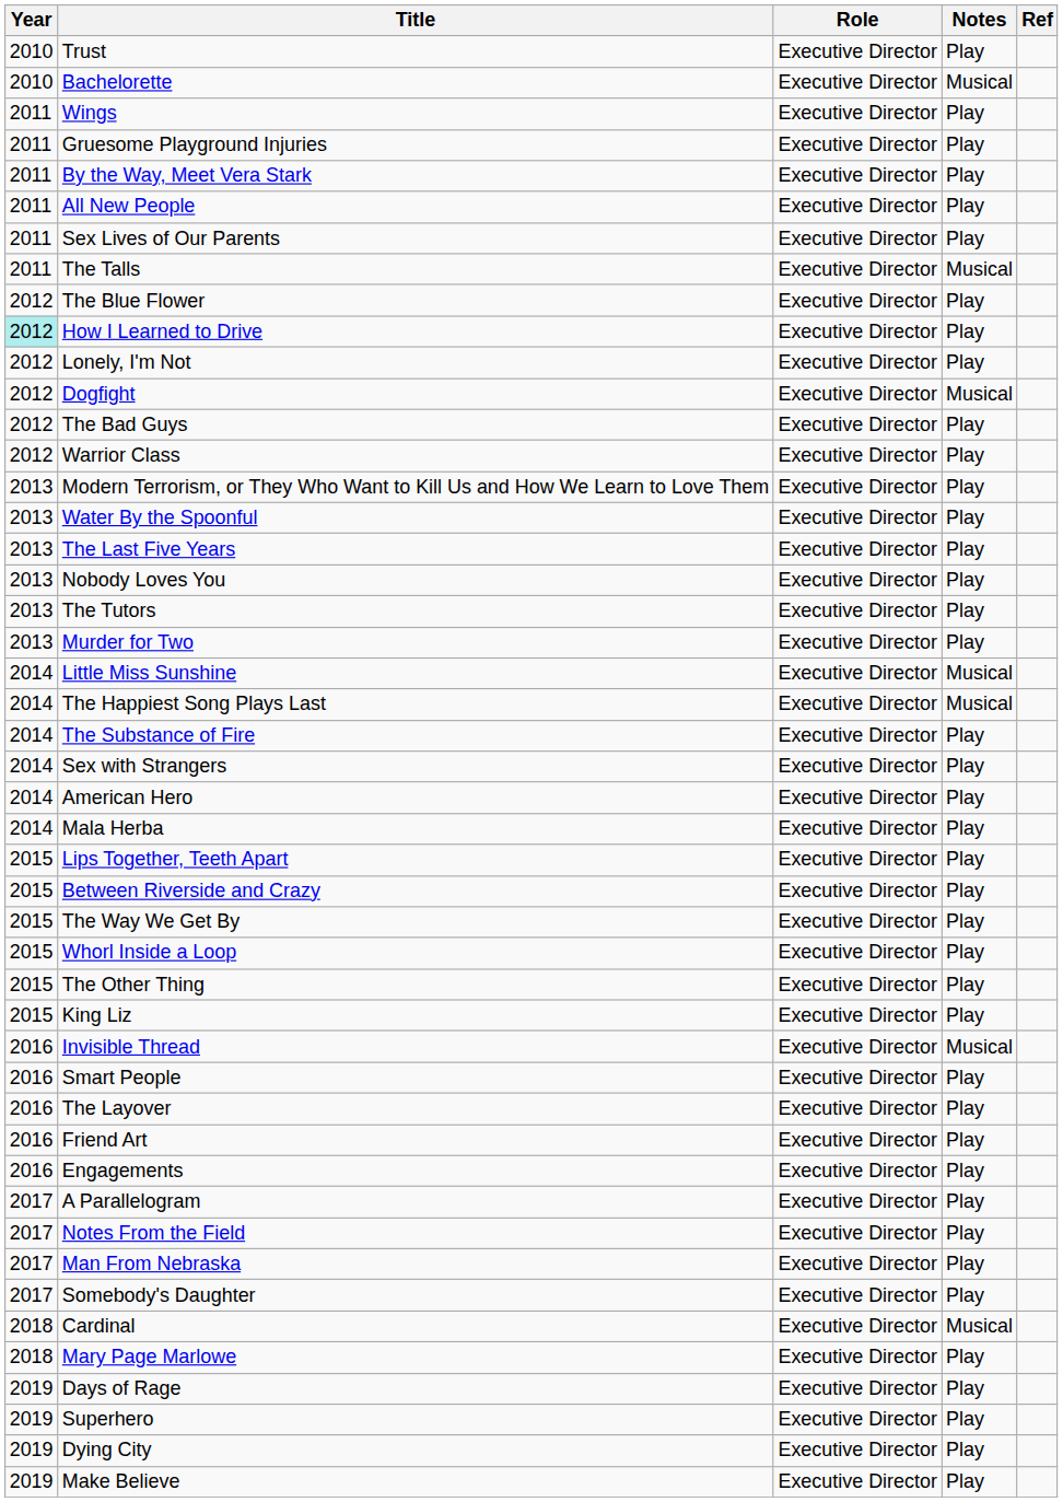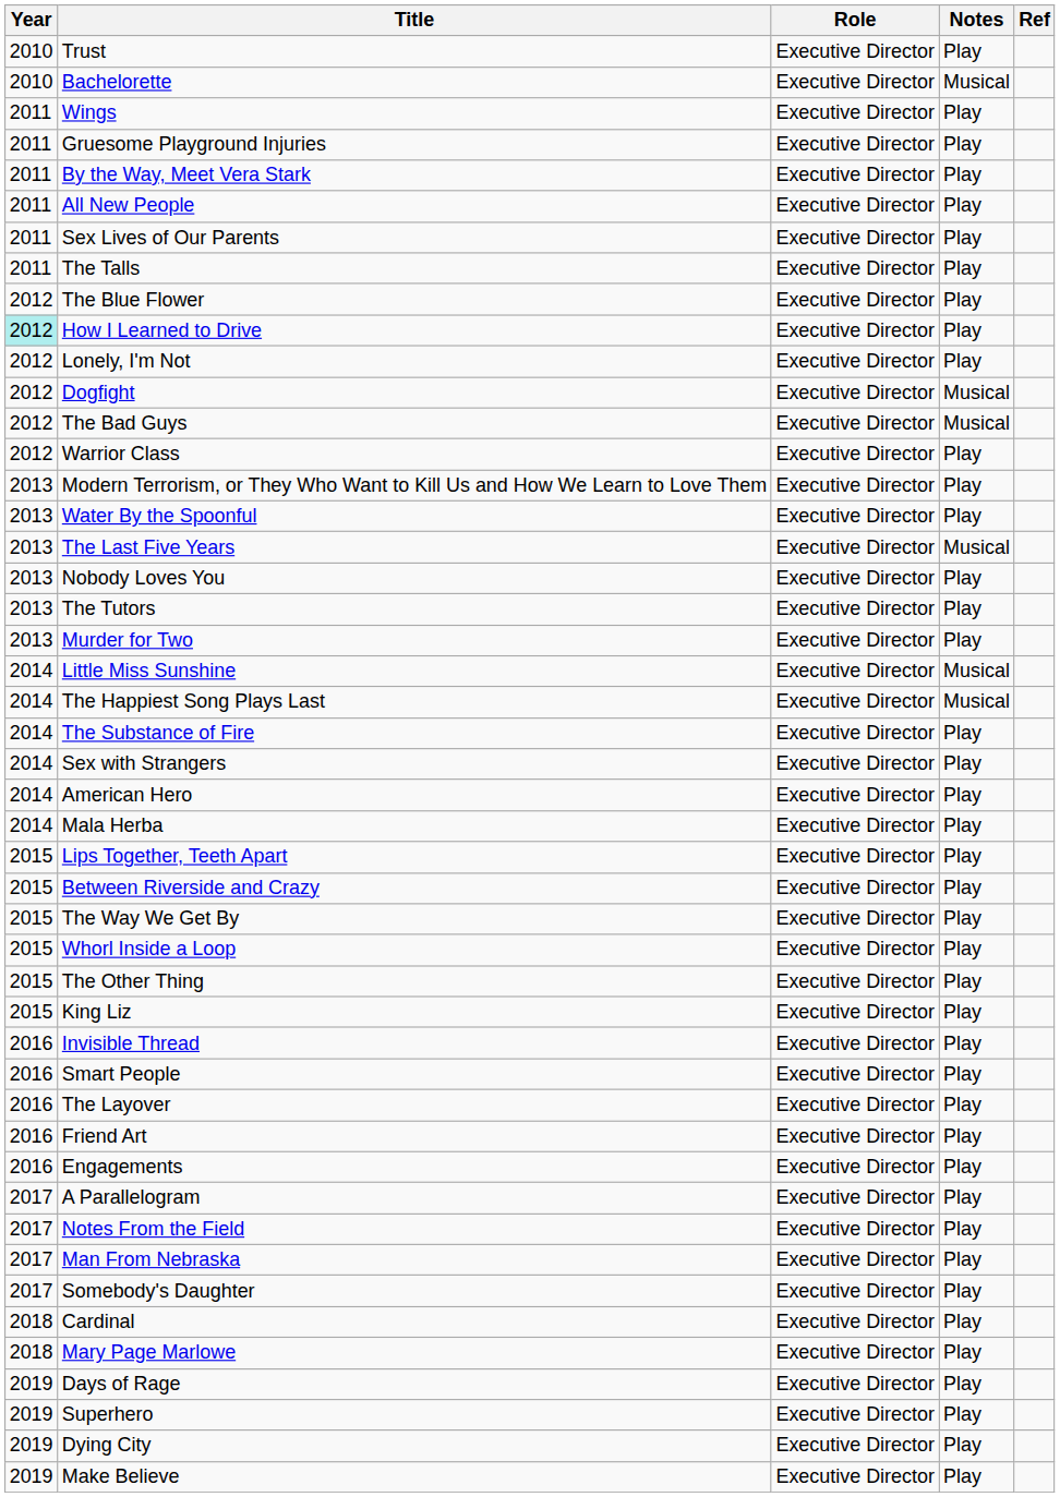The Talls | Notes: Musical -> Play
The Bad Guys | Notes: Play -> Musical
The Last Five Years | Notes: Play -> Musical
Invisible Thread | Notes: Musical -> Play
Cardinal | Notes: Musical -> Play
